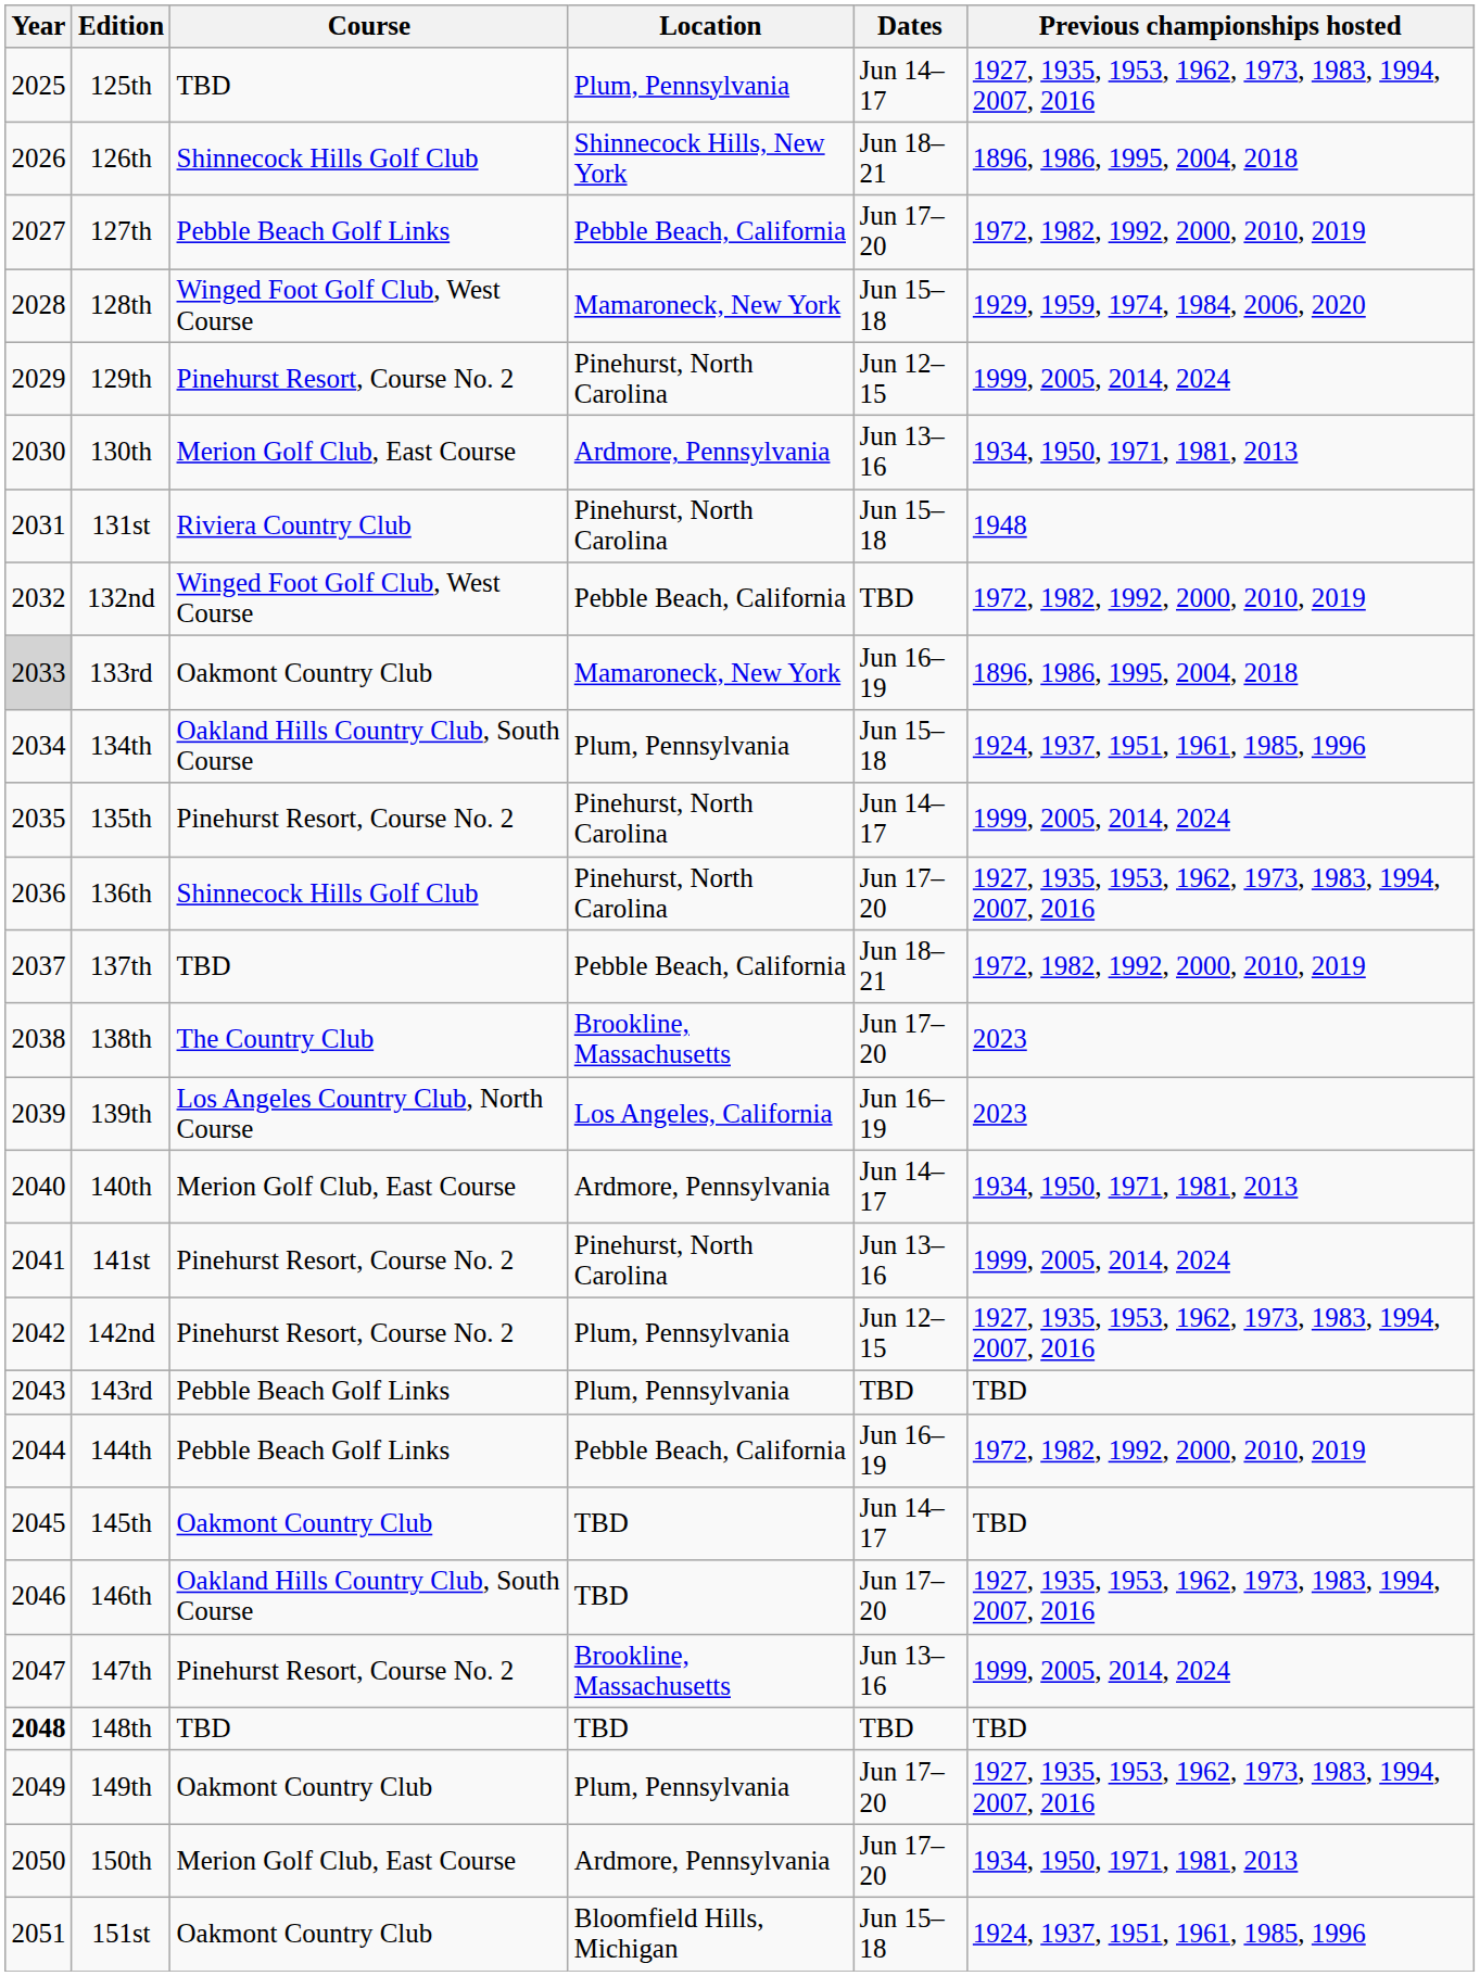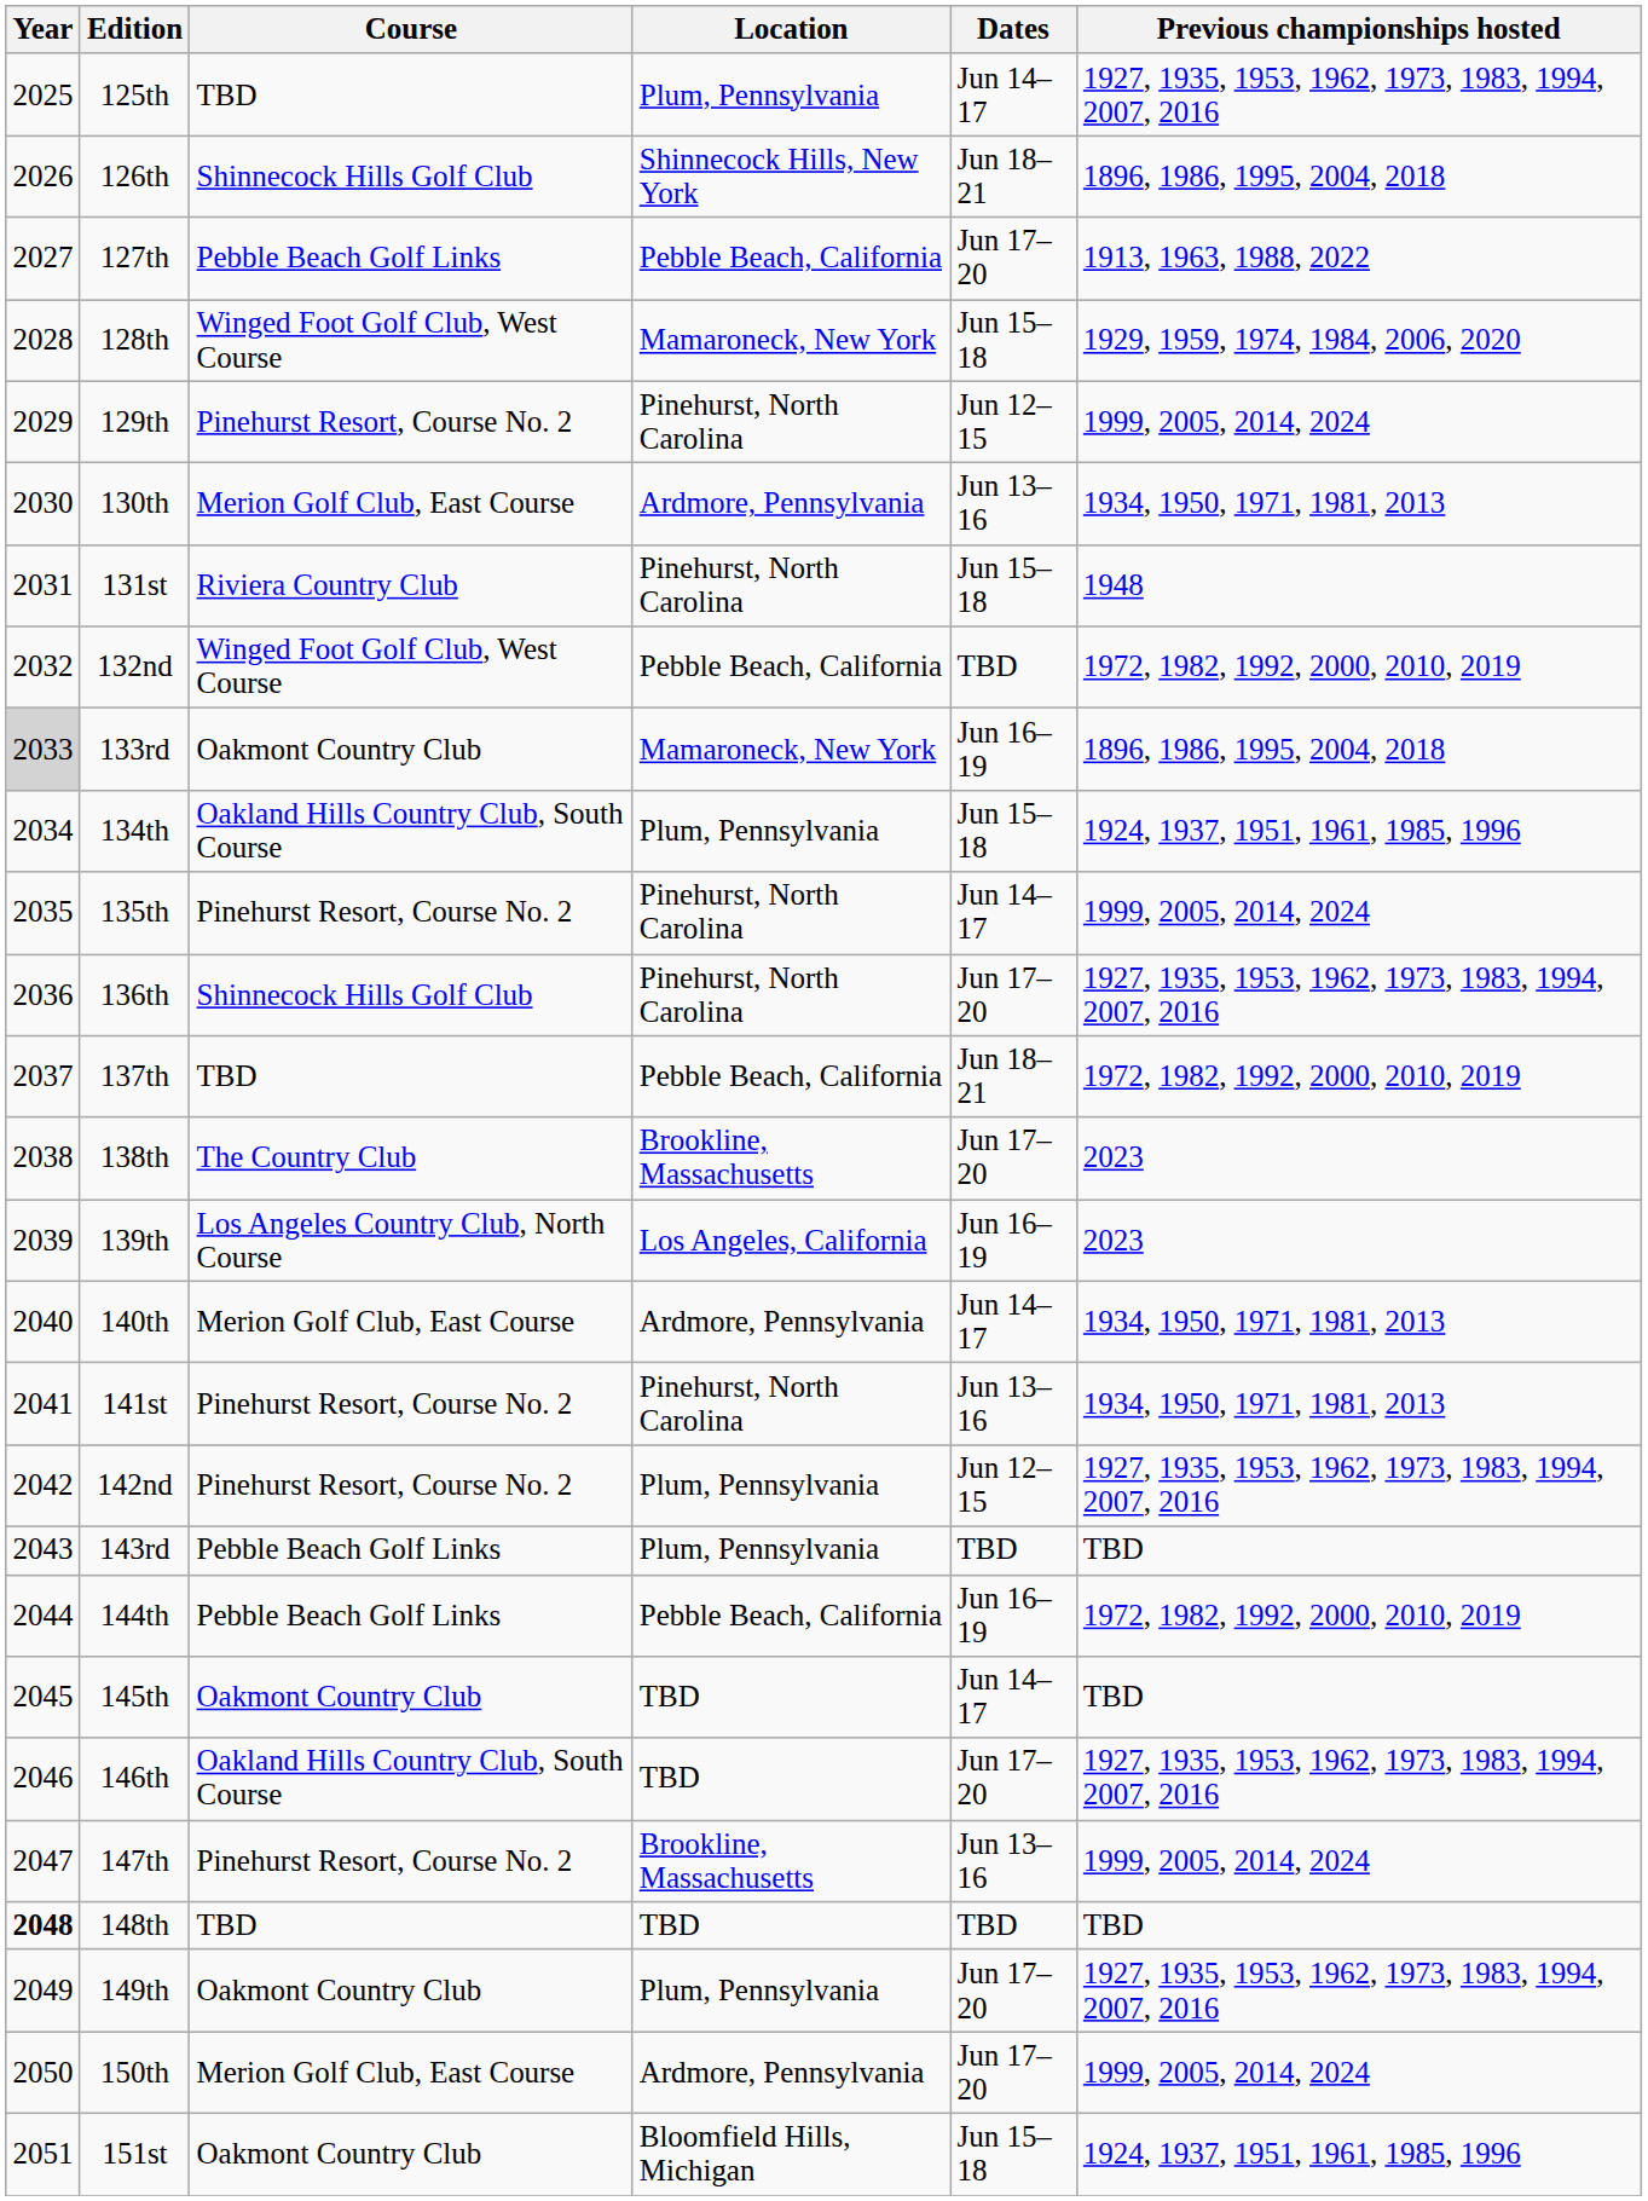127th | Previous championships hosted: 1972, 1982, 1992, 2000, 2010, 2019 -> 1913, 1963, 1988, 2022
141st | Previous championships hosted: 1999, 2005, 2014, 2024 -> 1934, 1950, 1971, 1981, 2013
150th | Previous championships hosted: 1934, 1950, 1971, 1981, 2013 -> 1999, 2005, 2014, 2024
